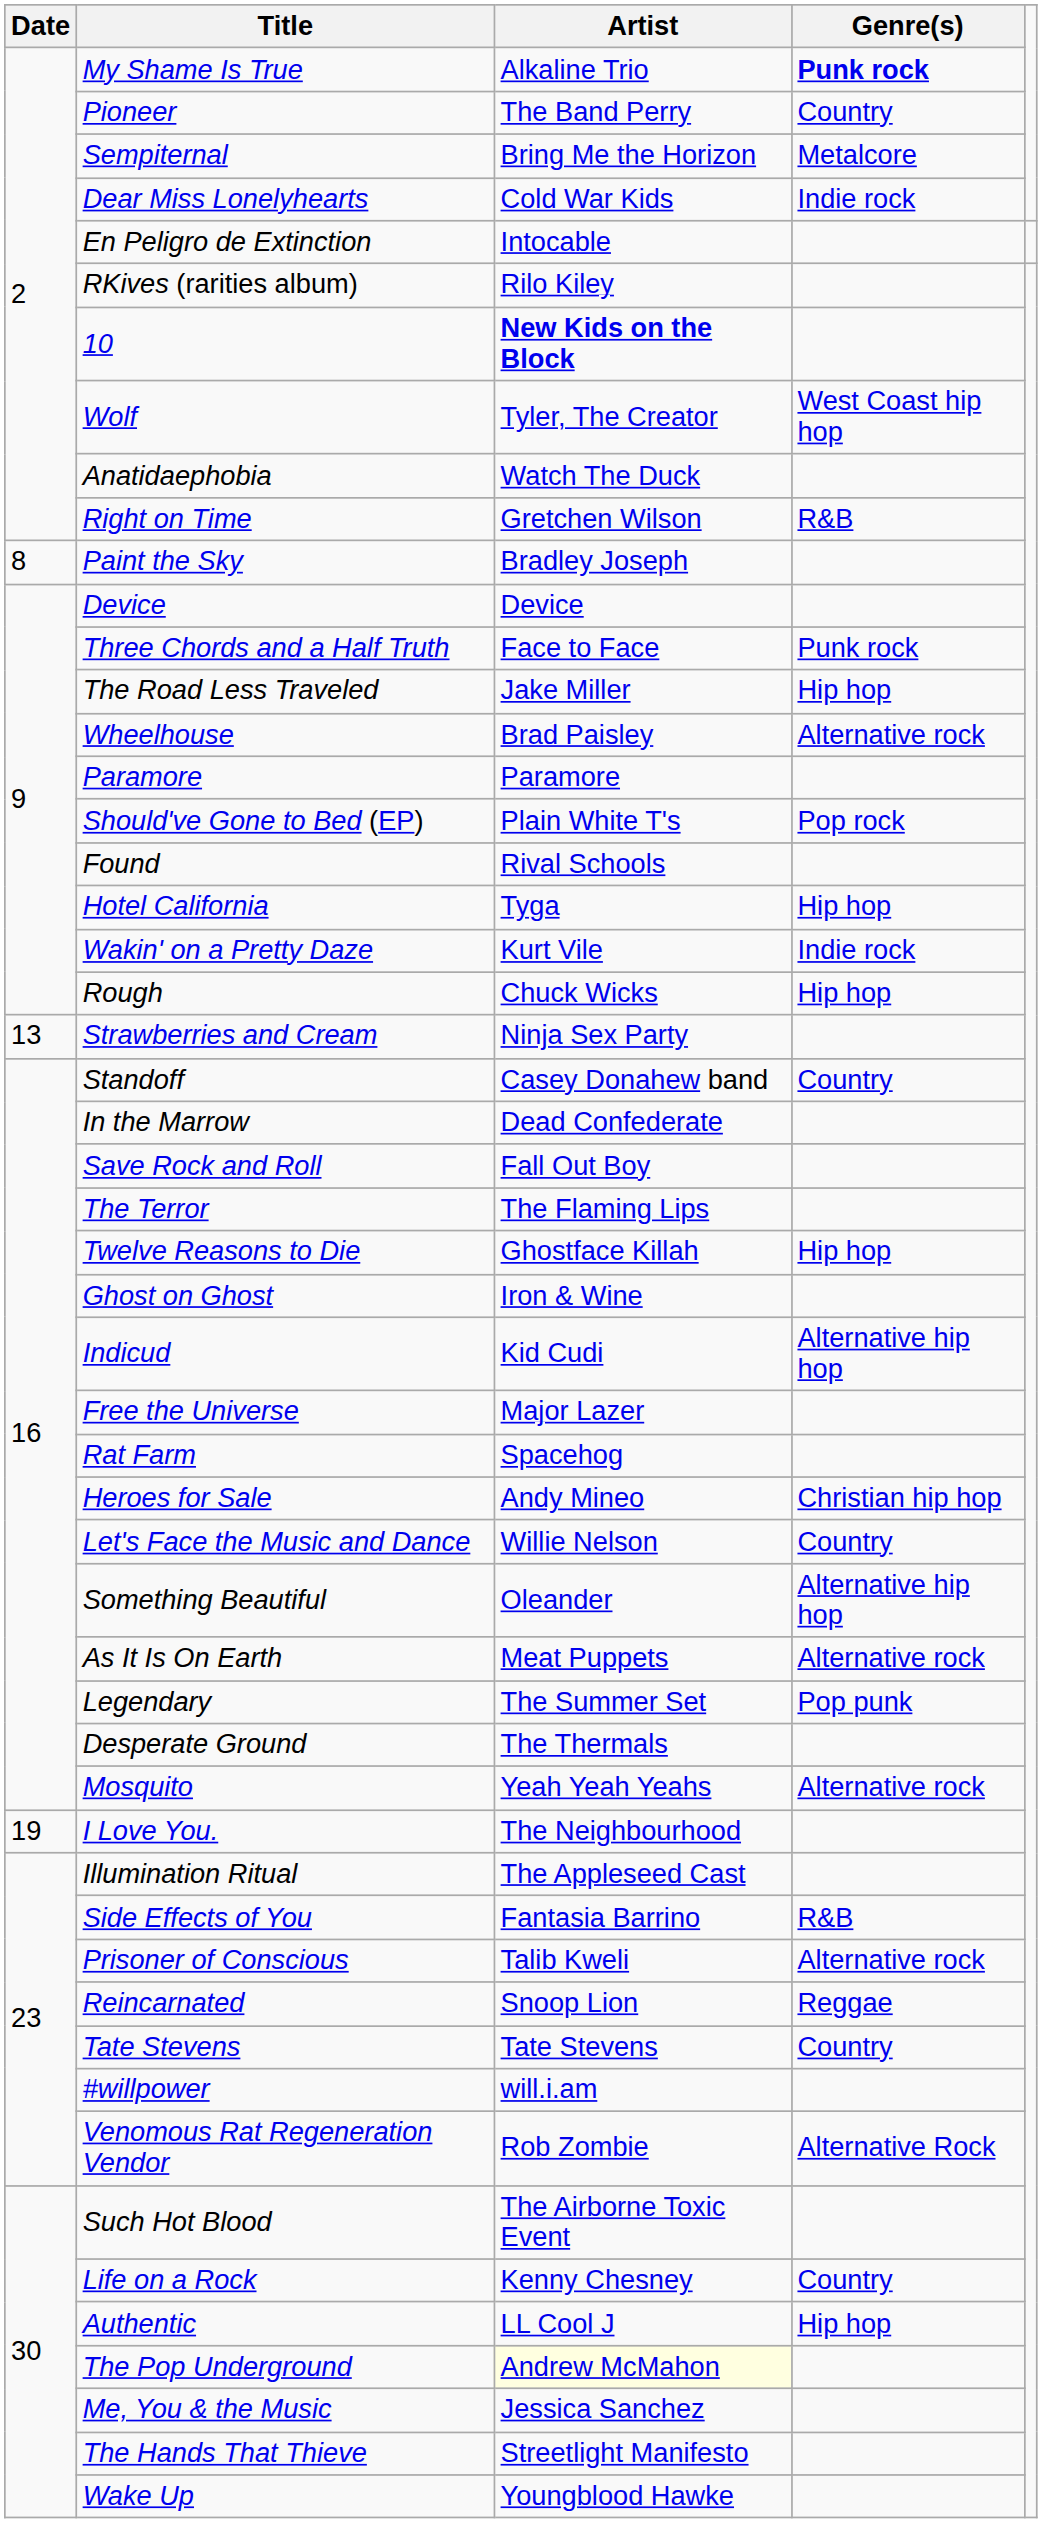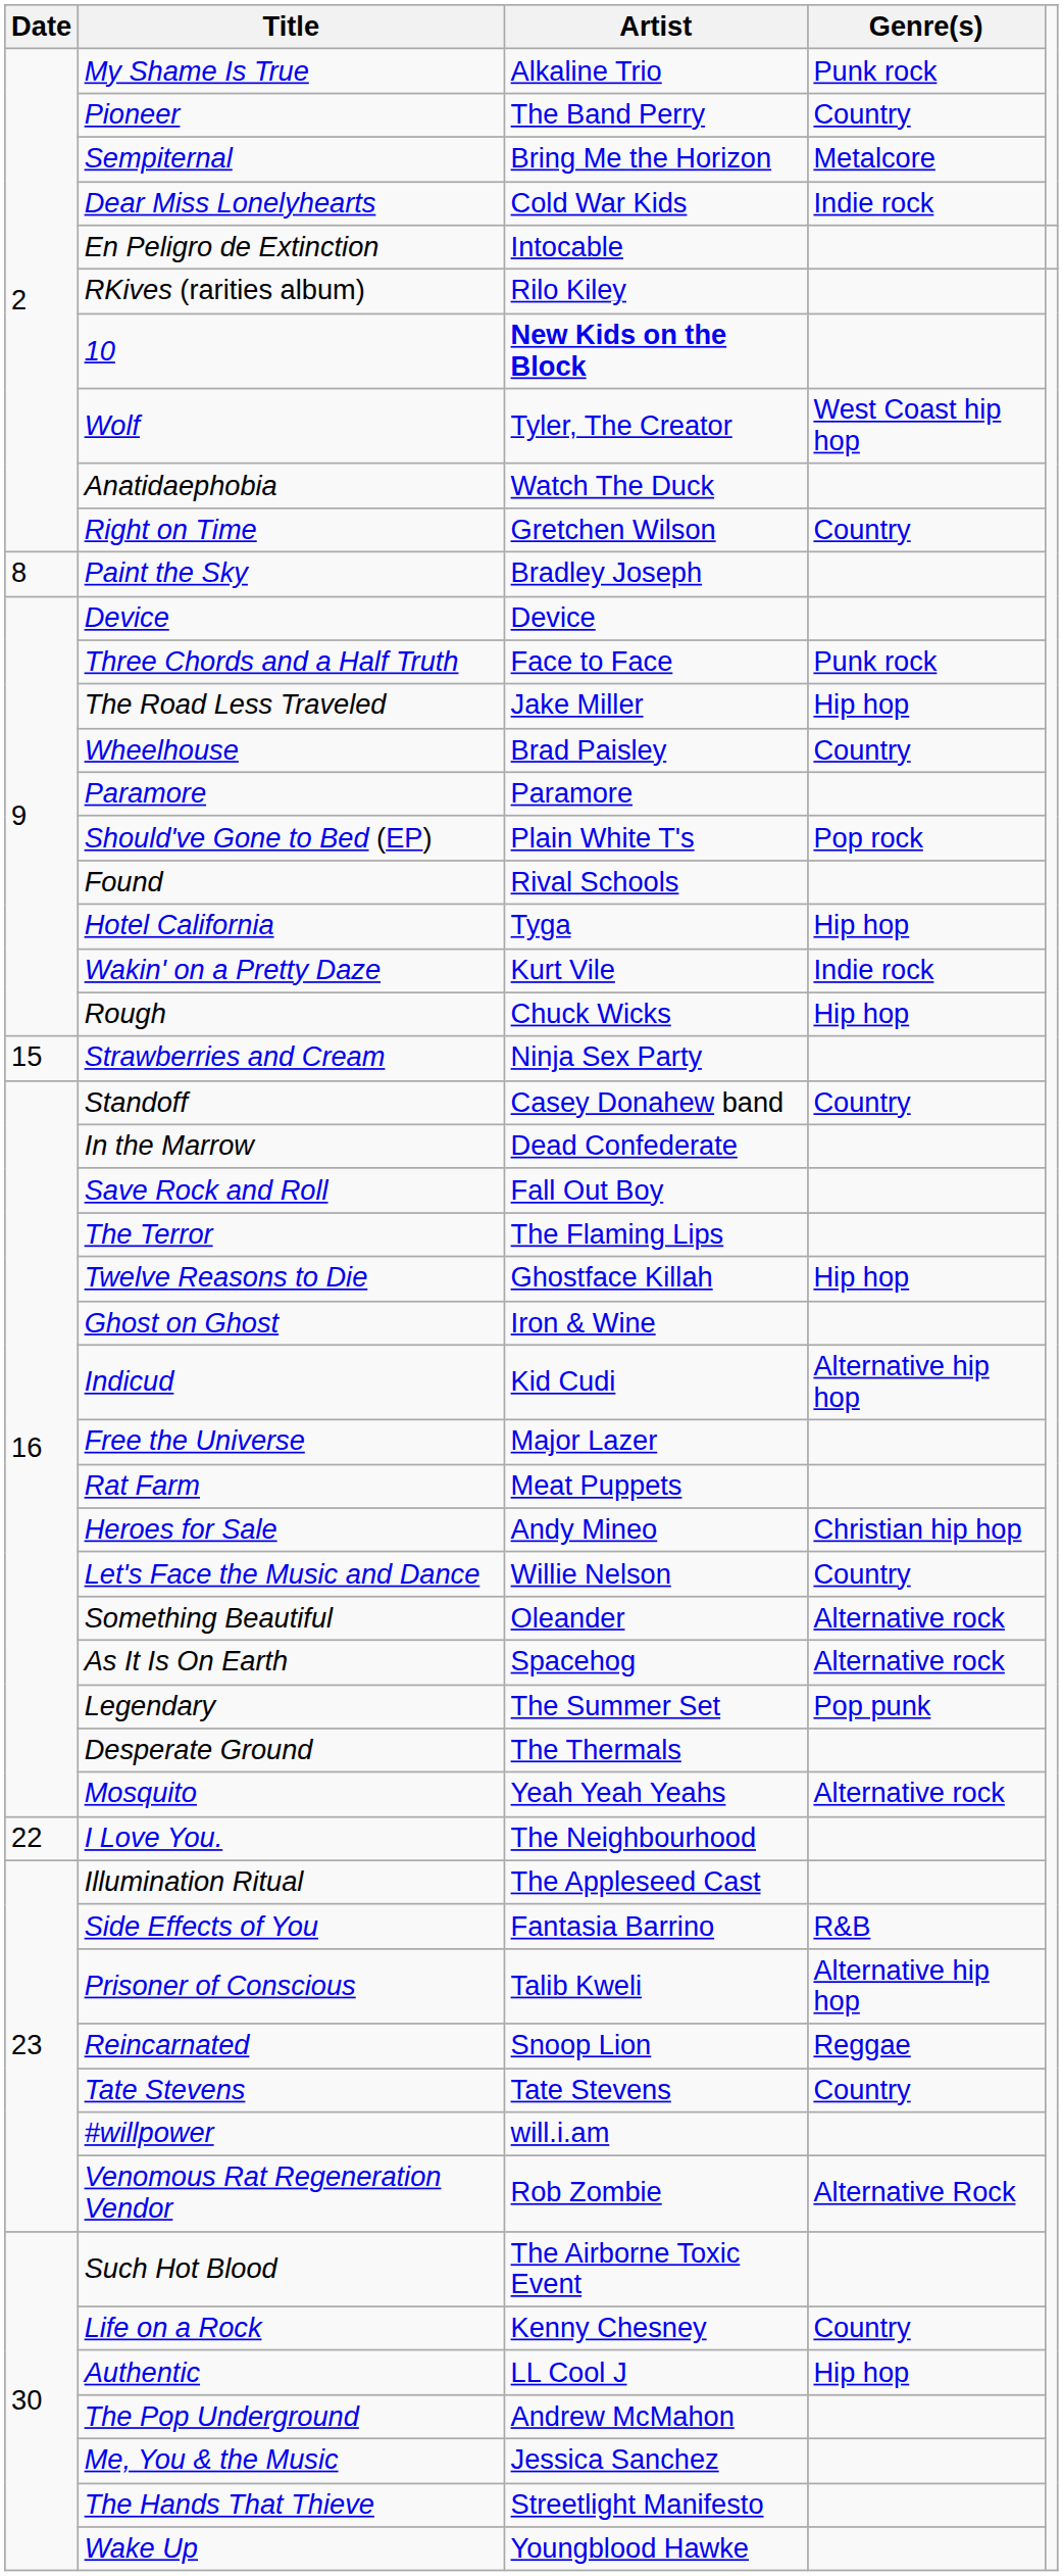My Shame Is True | Genre(s): bold -> normal
Right on Time | Genre(s): R&B -> Country
Wheelhouse | Genre(s): Alternative rock -> Country
Strawberries and Cream | Date: 13 -> 15
Rat Farm | Artist: Spacehog -> Meat Puppets
Something Beautiful | Genre(s): Alternative hip hop -> Alternative rock
As It Is On Earth | Artist: Meat Puppets -> Spacehog
I Love You. | Date: 19 -> 22
Prisoner of Conscious | Genre(s): Alternative rock -> Alternative hip hop
The Pop Underground | Artist: lightyellow background -> no background
